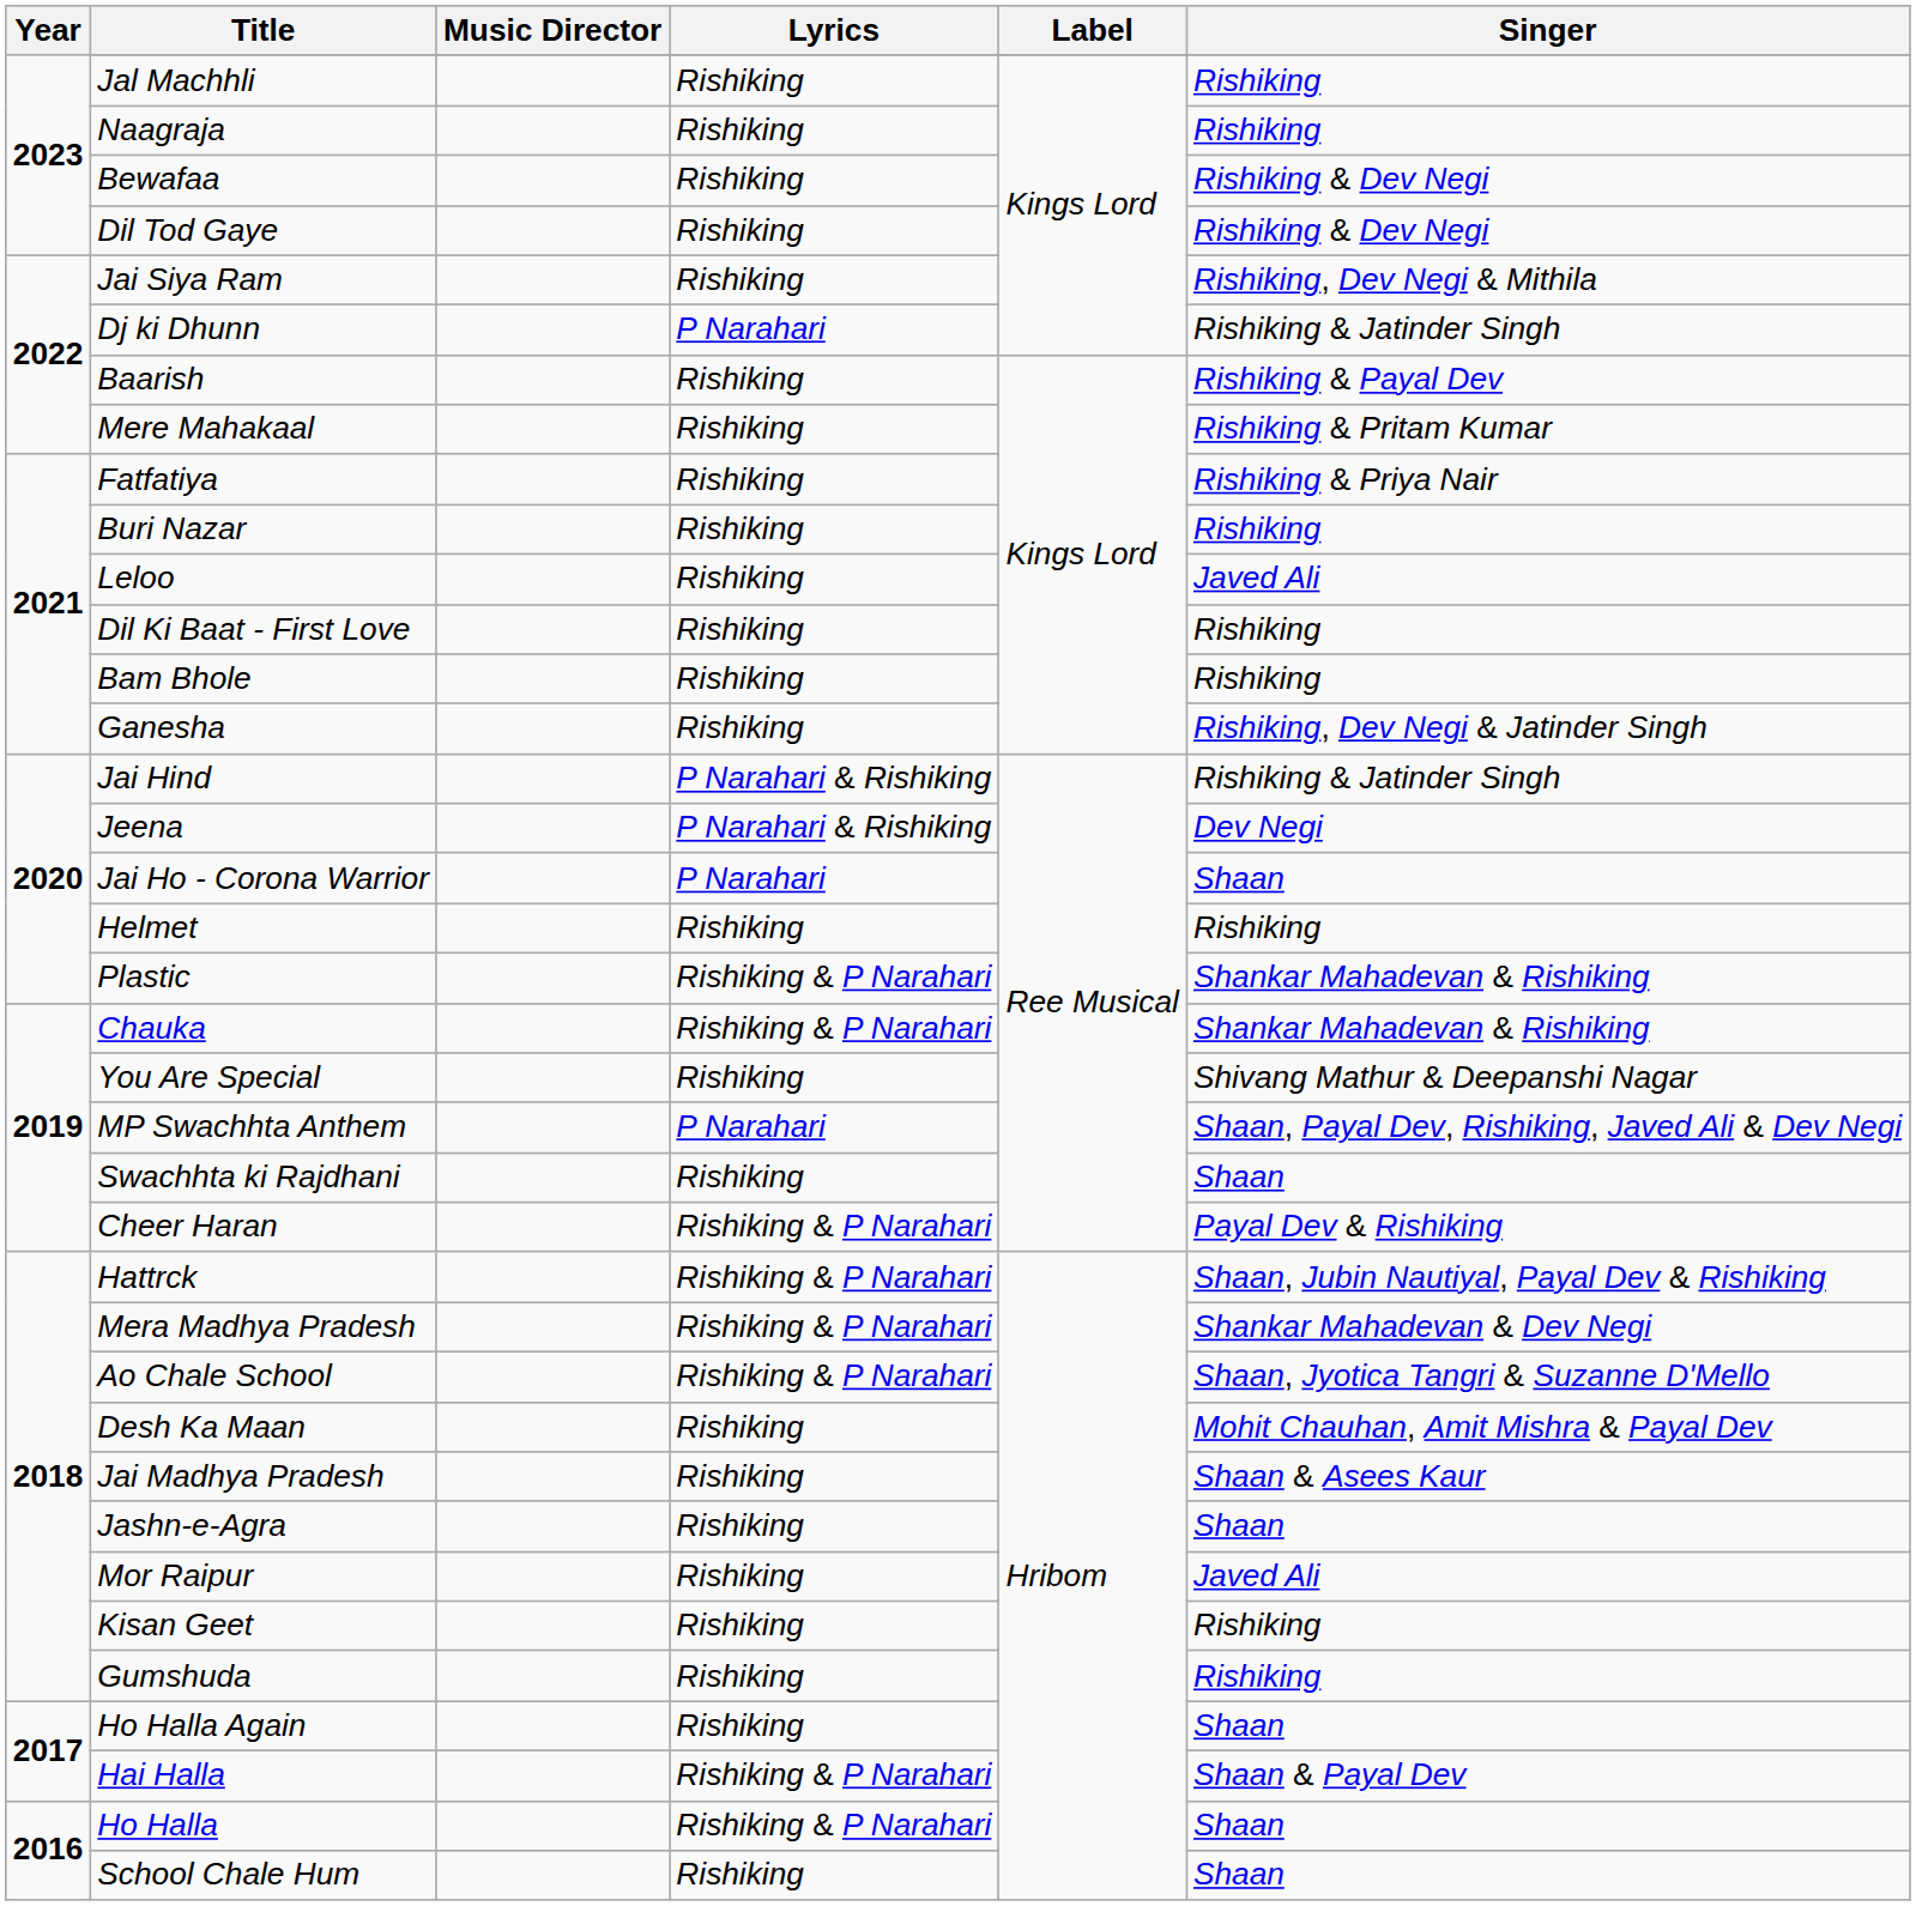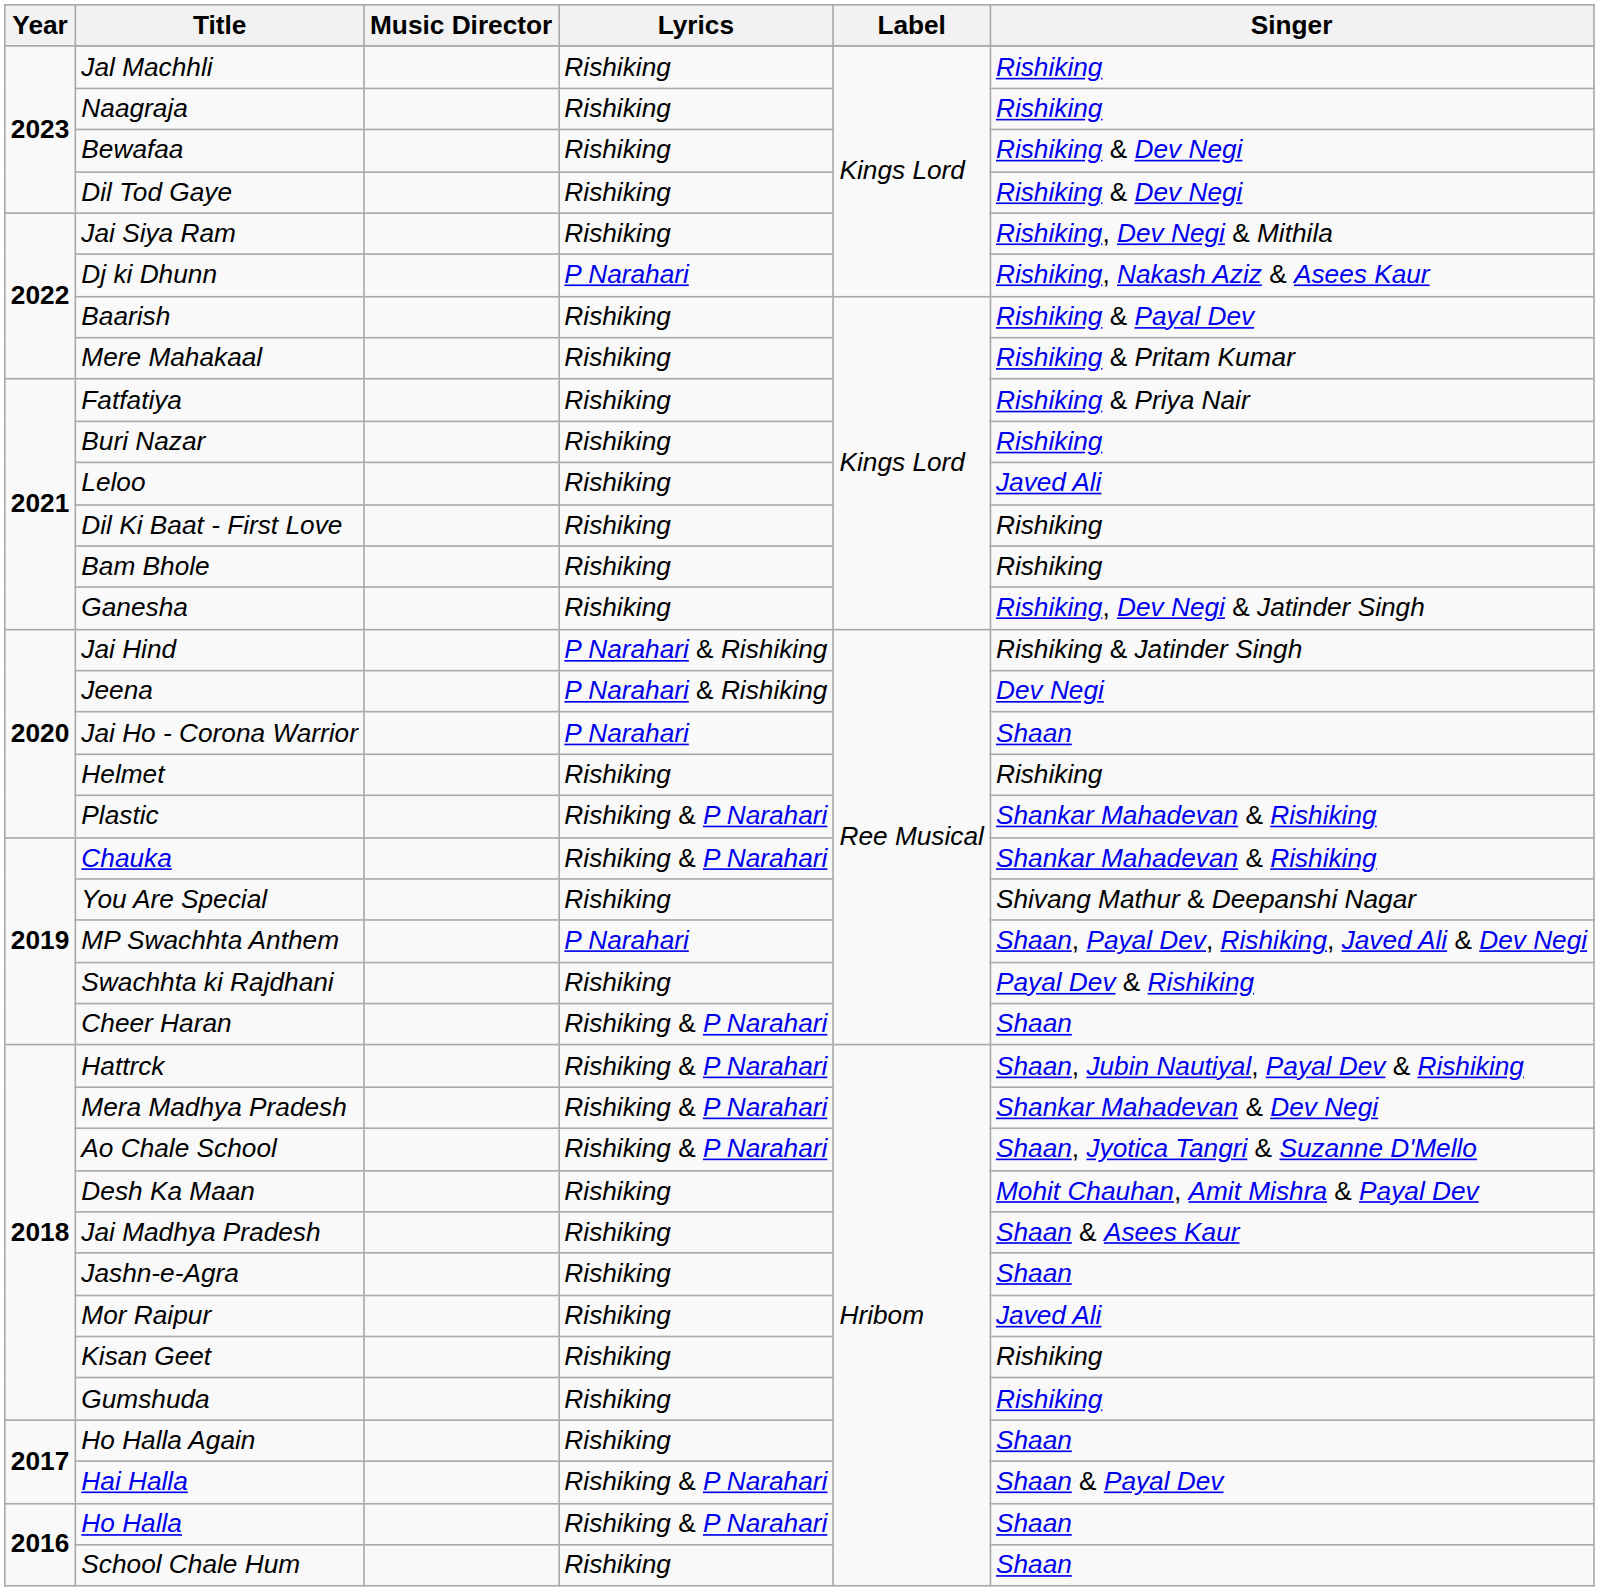Dj ki Dhunn | Singer: Rishiking & Jatinder Singh -> Rishiking, Nakash Aziz & Asees Kaur
Swachhta ki Rajdhani | Singer: Shaan -> Payal Dev & Rishiking
Cheer Haran | Singer: Payal Dev & Rishiking -> Shaan
